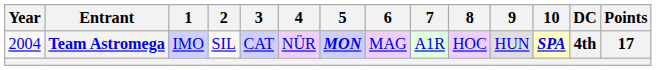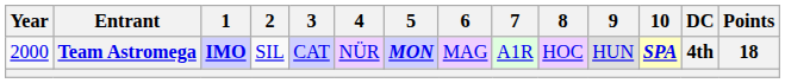Team Astromega | Year: 2004 -> 2000
Team Astromega | 1: normal -> bold
Team Astromega | Points: 17 -> 18
